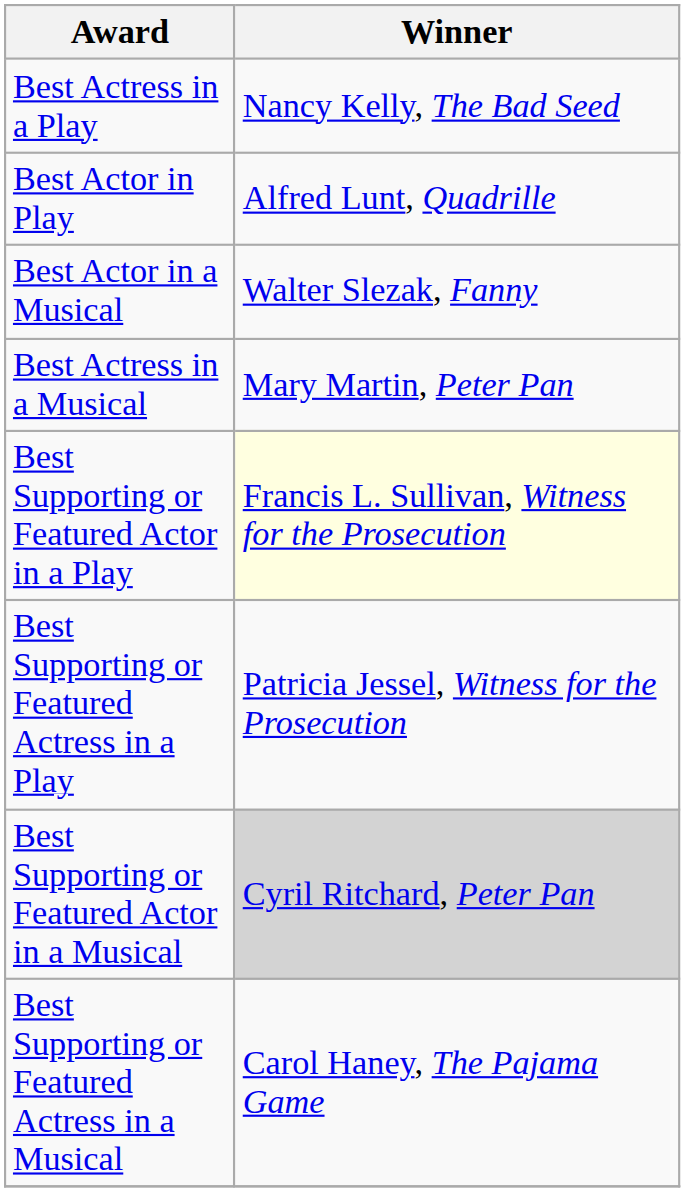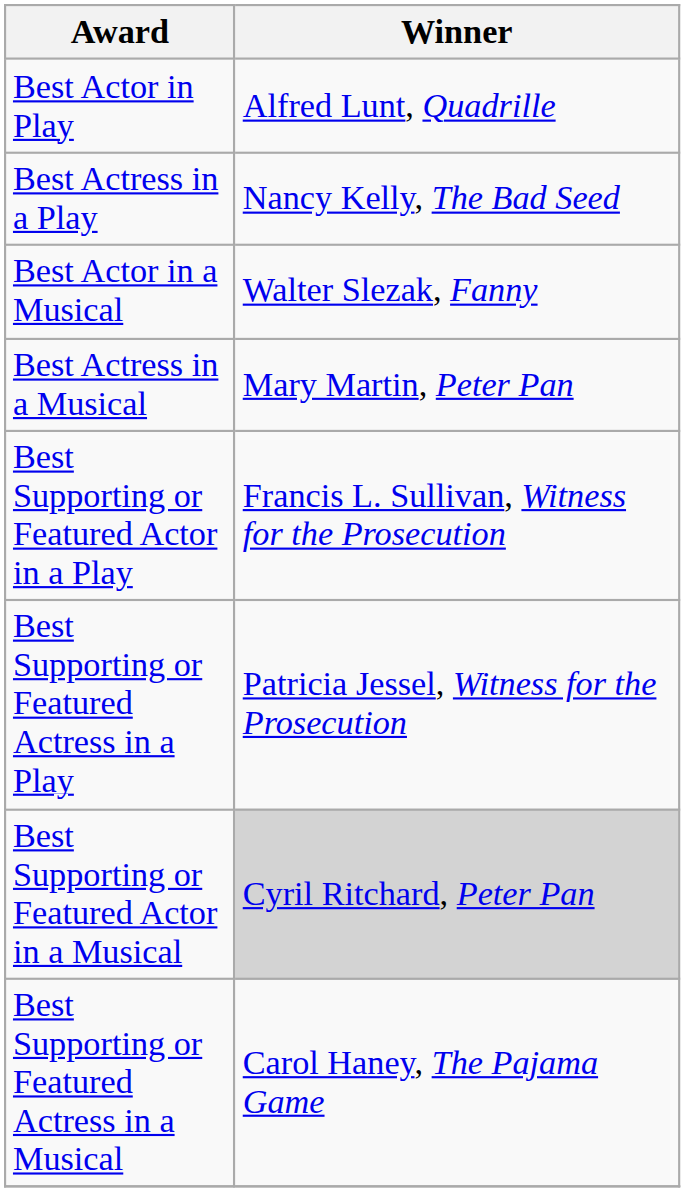rows swapped: Best Actor in Play <-> Best Actress in a Play
Best Supporting or Featured Actor in a Play | Winner: lightyellow background -> no background
